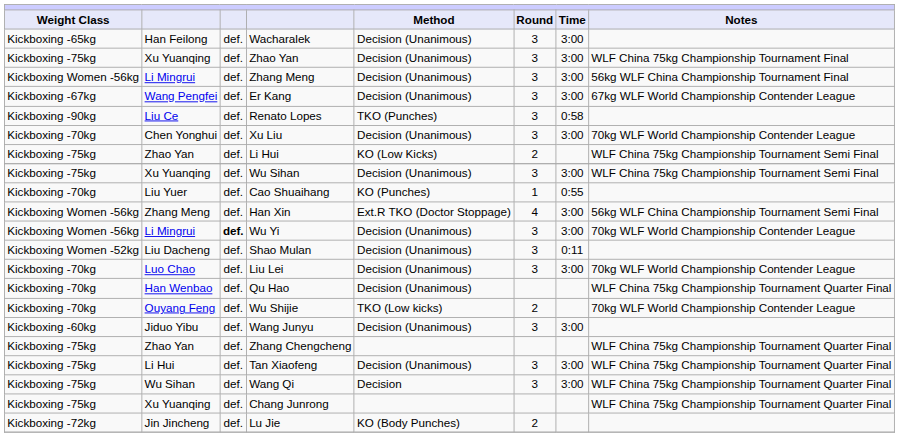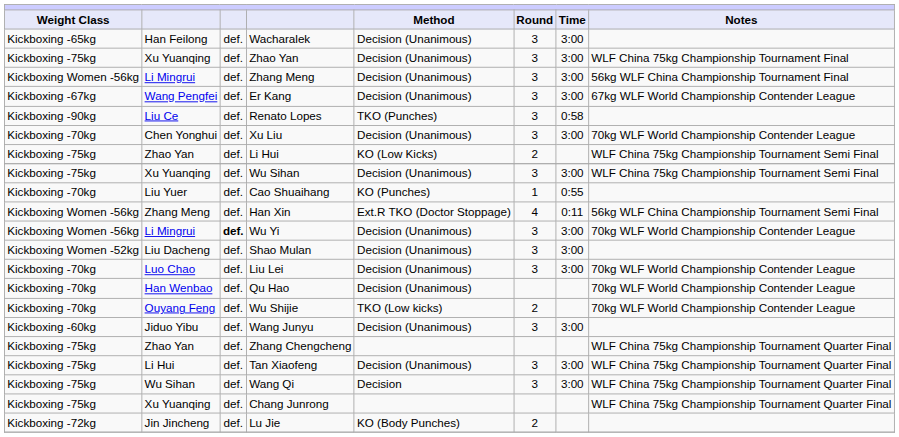Han Xin | Time: 3:00 -> 0:11
Shao Mulan | Time: 0:11 -> 3:00
Qu Hao | Notes: WLF China 75kg Championship Tournament Quarter Final -> 70kg WLF World Championship Contender League
